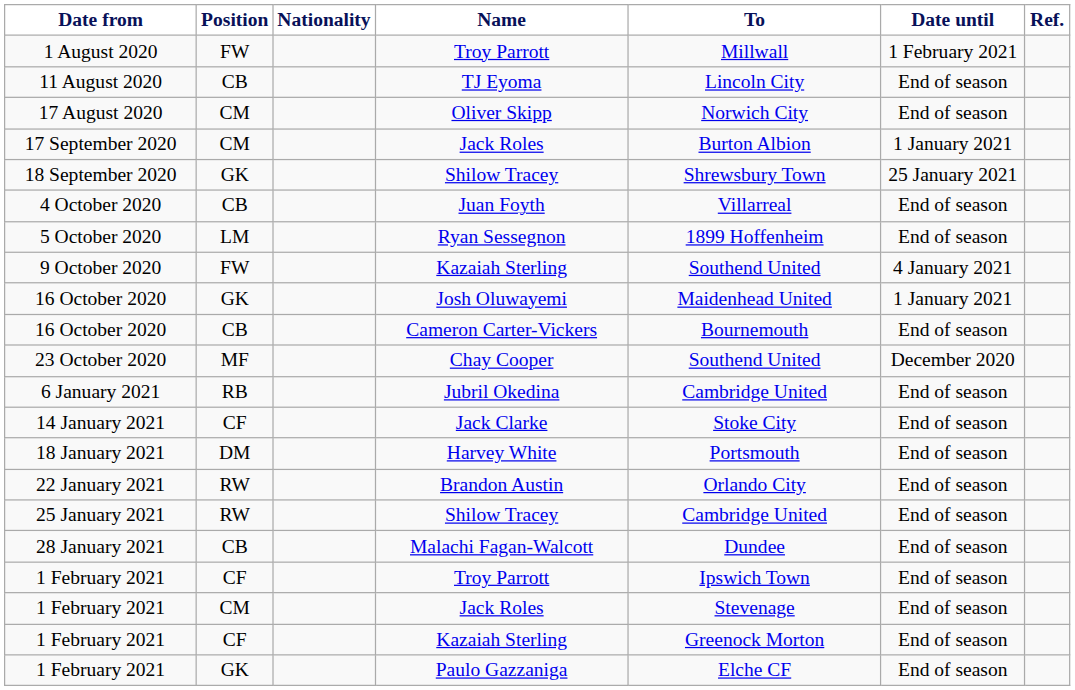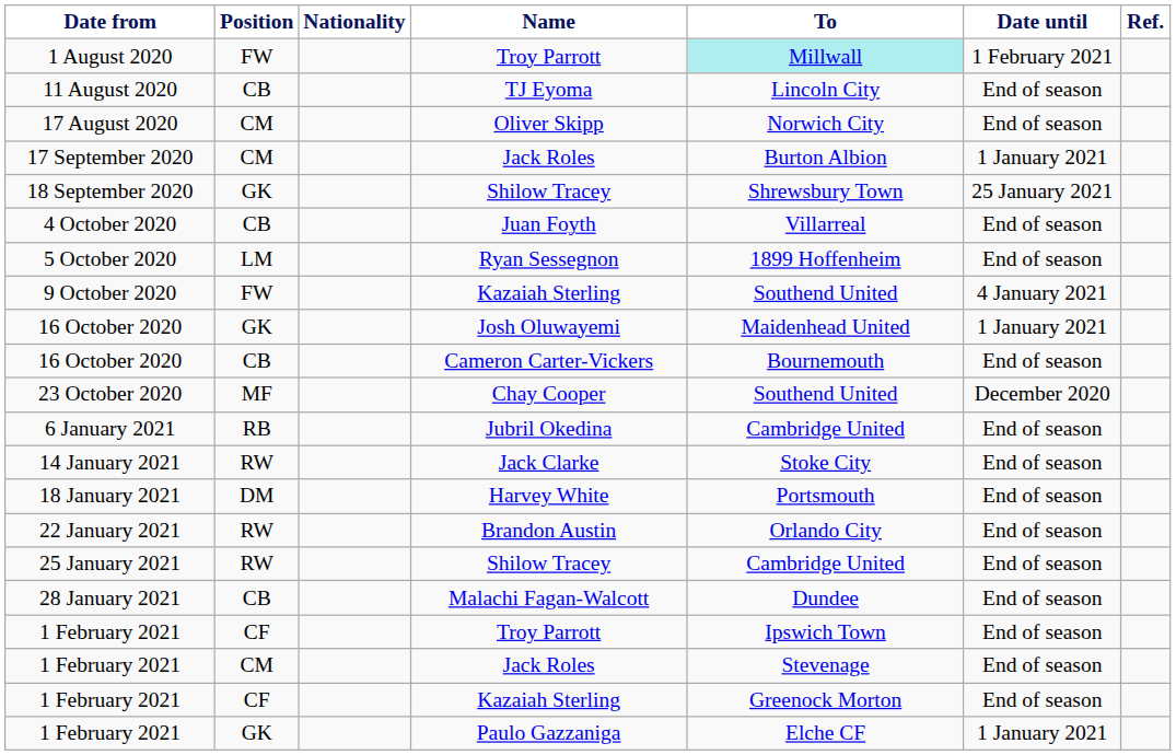1 August 2020 | To: no background -> paleturquoise background
14 January 2021 | Position: CF -> RW
1 February 2021 / Paulo Gazzaniga | Date until: End of season -> 1 January 2021
